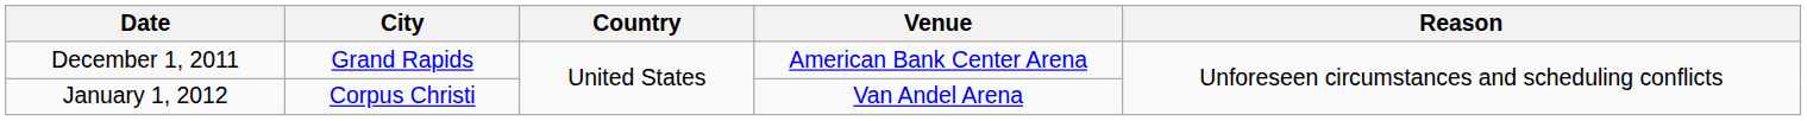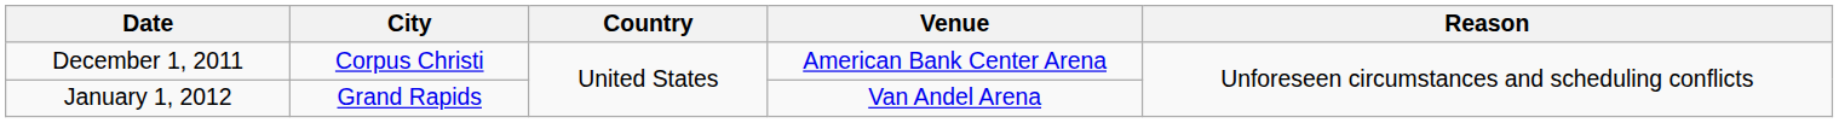December 1, 2011 | City: Grand Rapids -> Corpus Christi
January 1, 2012 | City: Corpus Christi -> Grand Rapids
